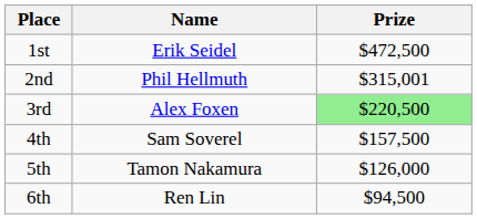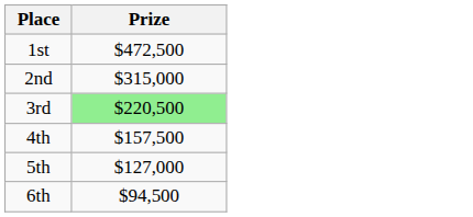- column: Name | Erik Seidel | Phil Hellmuth | Alex Foxen | Sam Soverel | Tamon Nakamura | Ren Lin
2nd | Prize: $315,001 -> $315,000
5th | Prize: $126,000 -> $127,000
